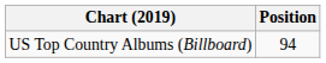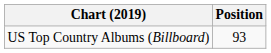US Top Country Albums (Billboard) | Position: 94 -> 93
